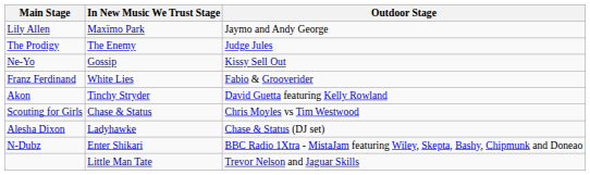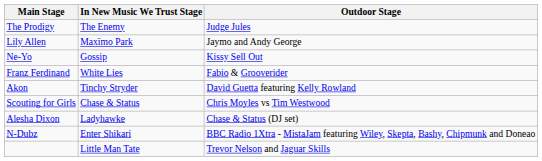rows swapped: The Prodigy <-> Lily Allen
